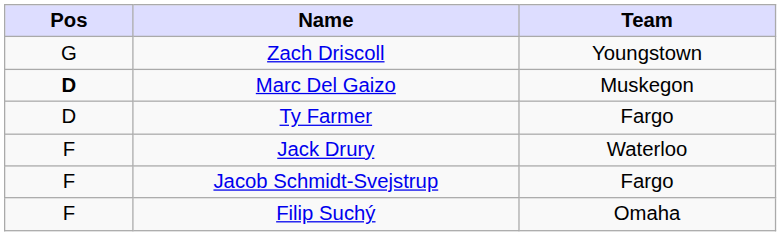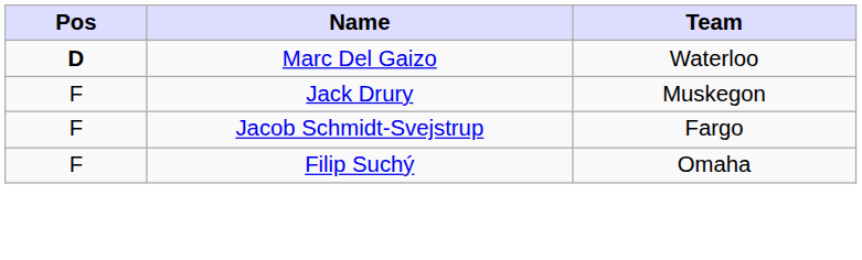- row: G | Zach Driscoll | Youngstown
Marc Del Gaizo | Team: Muskegon -> Waterloo
- row: D | Ty Farmer | Fargo
Jack Drury | Team: Waterloo -> Muskegon
